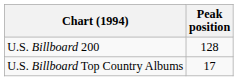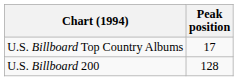rows swapped: U.S. Billboard Top Country Albums <-> U.S. Billboard 200
